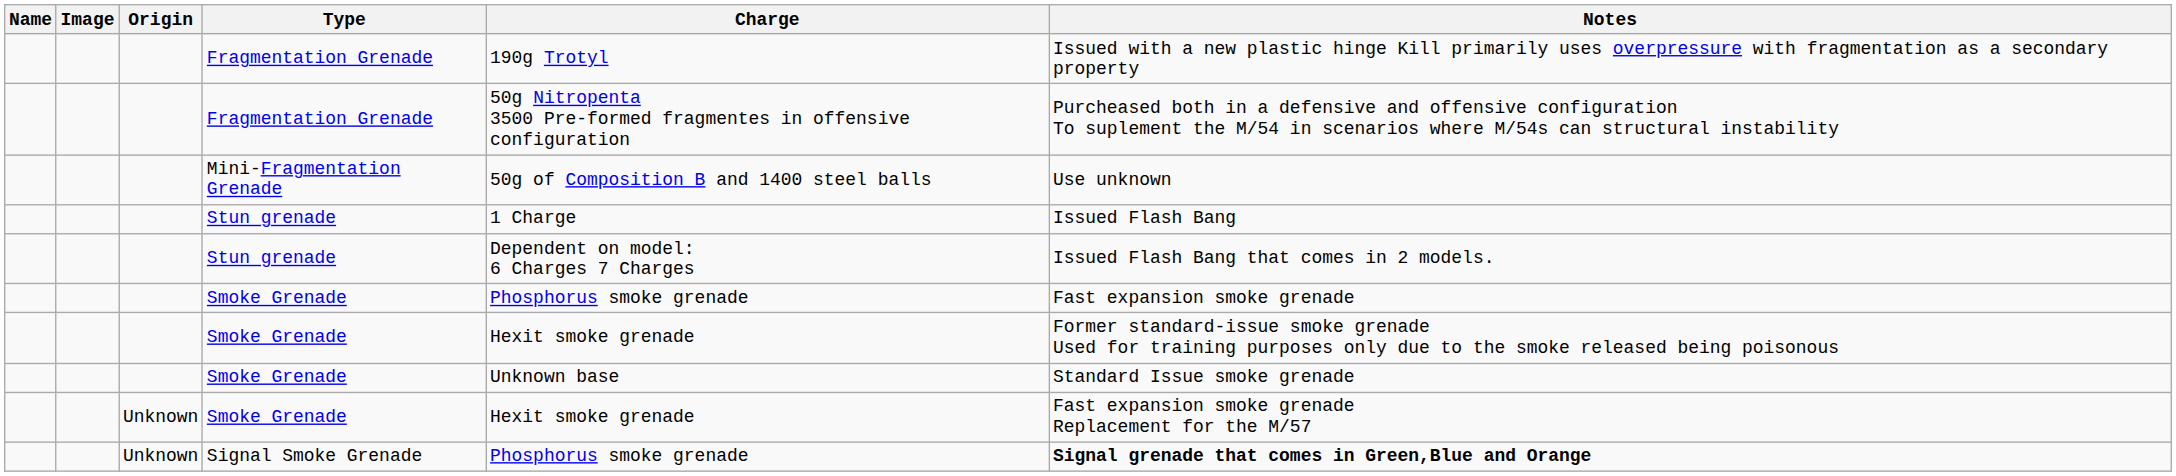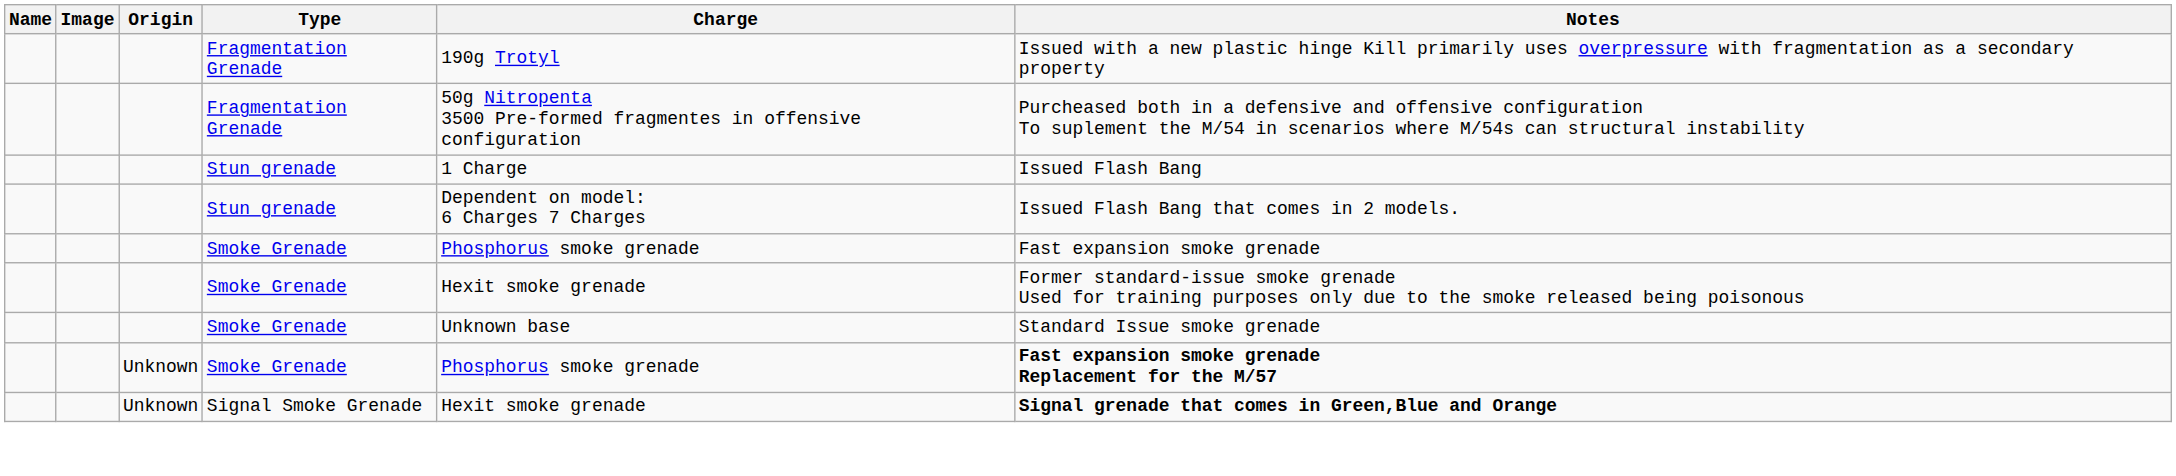- row: Mini-Fragmentation Grenade | 50g of Composition B and 1400 steel balls | Use unknown
Unknown / Smoke Grenade | Charge: Hexit smoke grenade -> Phosphorus smoke grenade
Unknown / Smoke Grenade | Notes: normal -> bold
Signal Smoke Grenade | Charge: Phosphorus smoke grenade -> Hexit smoke grenade
